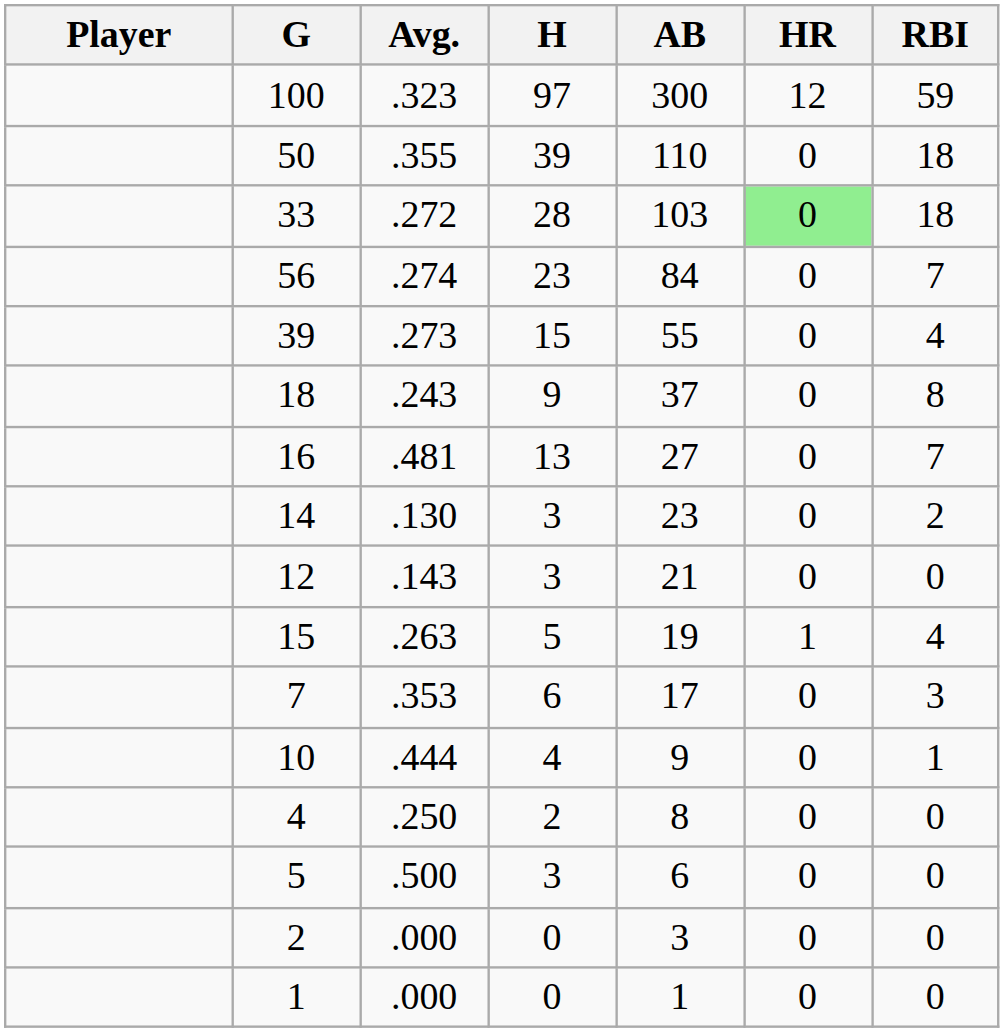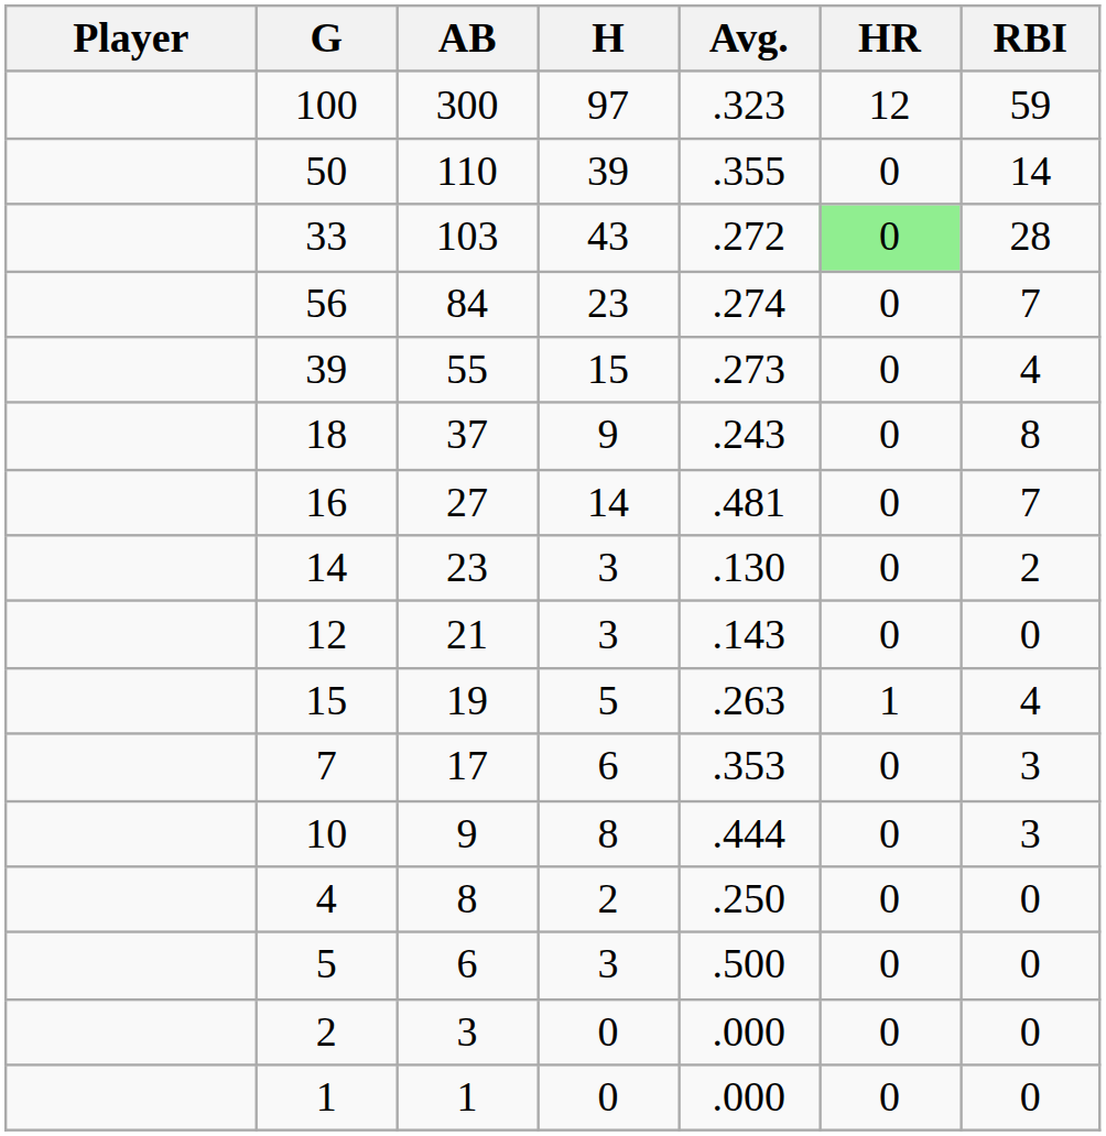columns swapped: AB <-> Avg.
50 | RBI: 18 -> 14
33 | H: 28 -> 43
33 | RBI: 18 -> 28
16 | H: 13 -> 14
10 | H: 4 -> 8
10 | RBI: 1 -> 3
